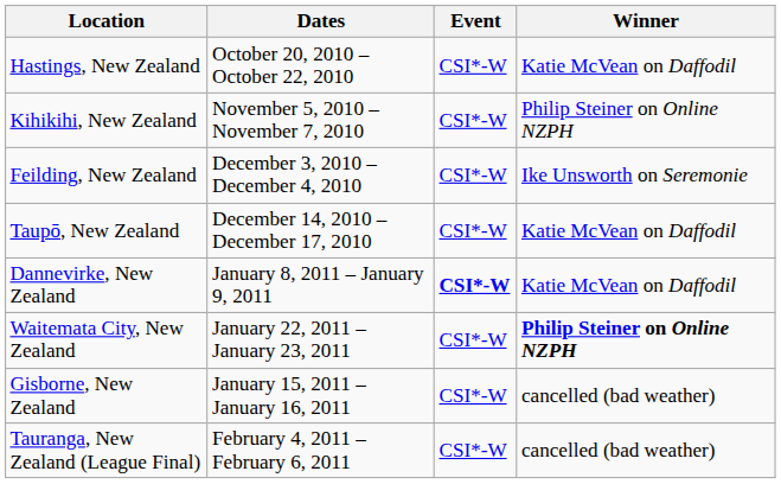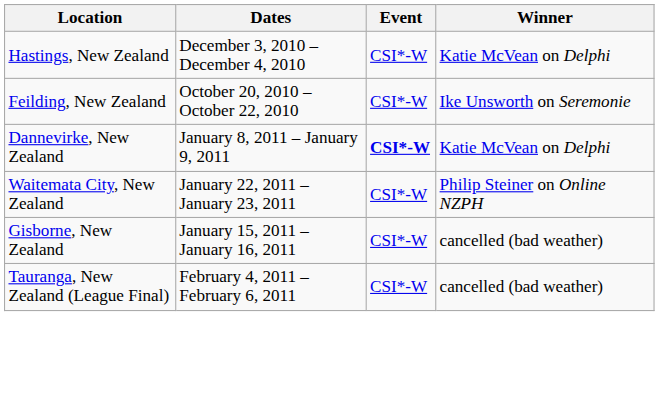Hastings, New Zealand | Dates: October 20, 2010 – October 22, 2010 -> December 3, 2010 – December 4, 2010
Hastings, New Zealand | Winner: Katie McVean on Daffodil -> Katie McVean on Delphi
- row: Kihikihi, New Zealand | November 5, 2010 – November 7, 2010 | CSI*-W | Philip Steiner on Online NZPH
Feilding, New Zealand | Dates: December 3, 2010 – December 4, 2010 -> October 20, 2010 – October 22, 2010
- row: Taupō, New Zealand | December 14, 2010 – December 17, 2010 | CSI*-W | Katie McVean on Daffodil
Dannevirke, New Zealand | Winner: Katie McVean on Daffodil -> Katie McVean on Delphi
Waitemata City, New Zealand | Winner: bold -> normal
